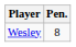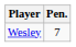Wesley | Pen.: 8 -> 7
